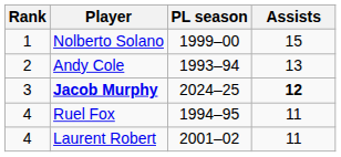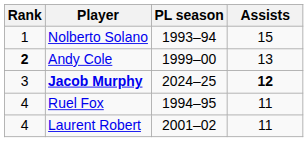Nolberto Solano | PL season: 1999–00 -> 1993–94
Andy Cole | Rank: normal -> bold
Andy Cole | PL season: 1993–94 -> 1999–00
